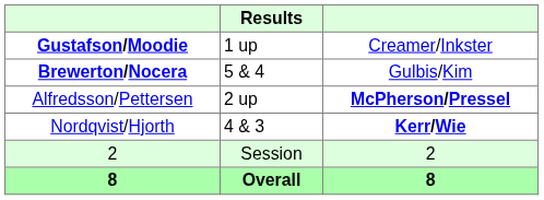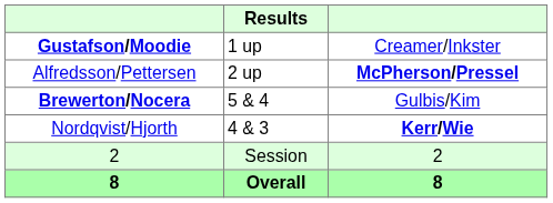rows swapped: Alfredsson/Pettersen <-> Brewerton/Nocera
